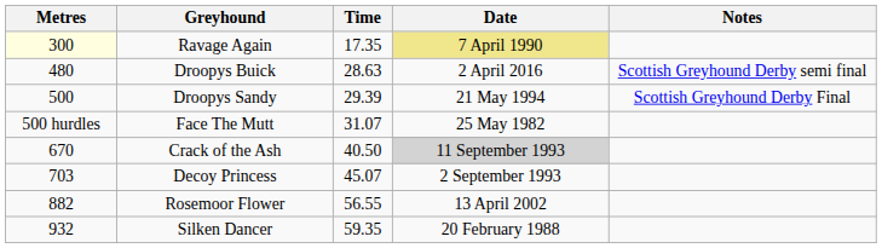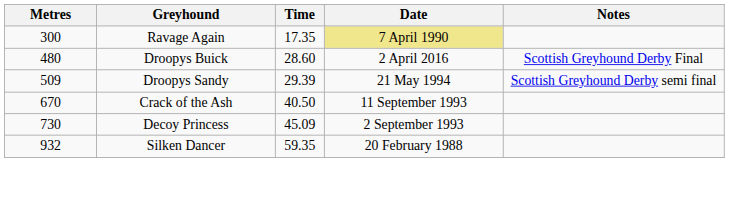Ravage Again | Metres: lightyellow background -> no background
Droopys Buick | Time: 28.63 -> 28.60
Droopys Buick | Notes: Scottish Greyhound Derby semi final -> Scottish Greyhound Derby Final
Droopys Sandy | Metres: 500 -> 509
Droopys Sandy | Notes: Scottish Greyhound Derby Final -> Scottish Greyhound Derby semi final
- row: 500 hurdles | Face The Mutt | 31.07 | 25 May 1982
Crack of the Ash | Date: lightgrey background -> no background
Decoy Princess | Metres: 703 -> 730
Decoy Princess | Time: 45.07 -> 45.09
- row: 882 | Rosemoor Flower | 56.55 | 13 April 2002
